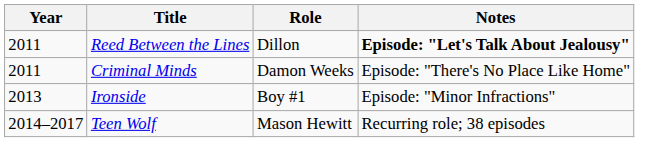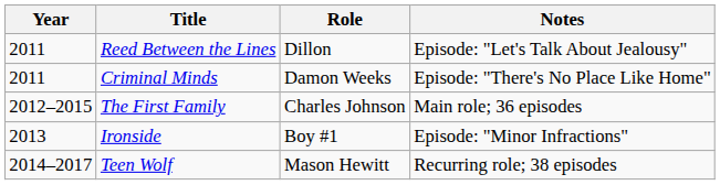Reed Between the Lines | Notes: bold -> normal
+ row: 2012–2015 | The First Family | Charles Johnson | Main role; 36 episodes
